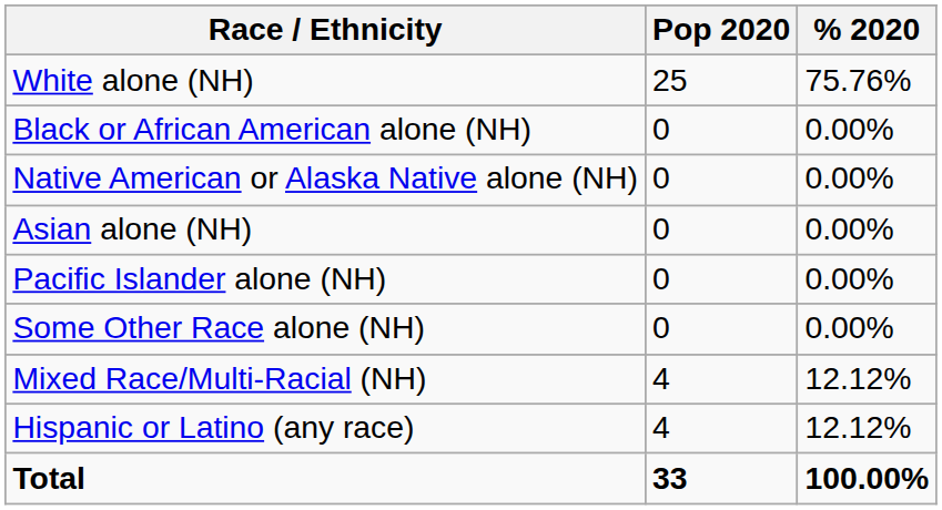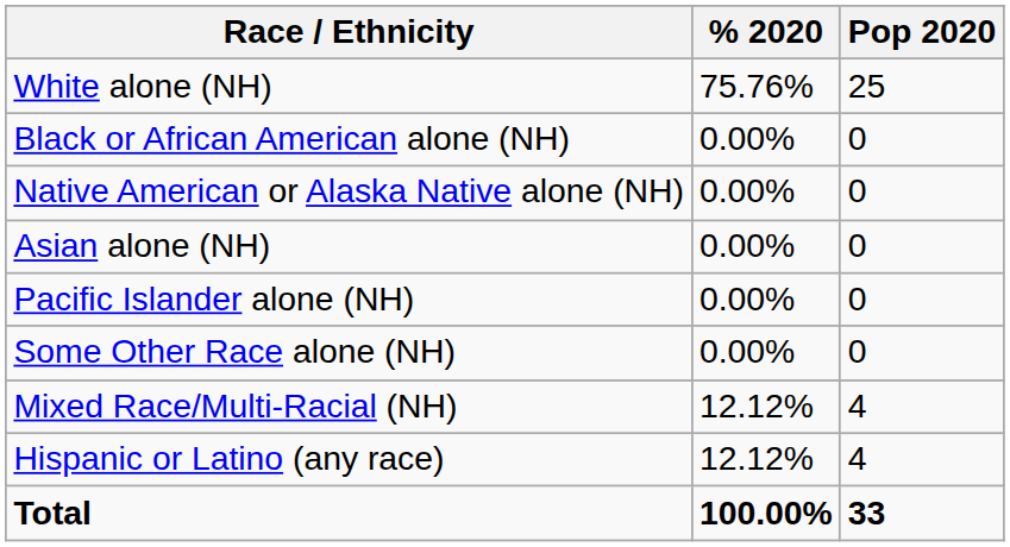columns swapped: Pop 2020 <-> % 2020
